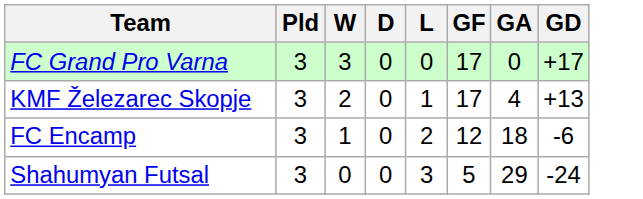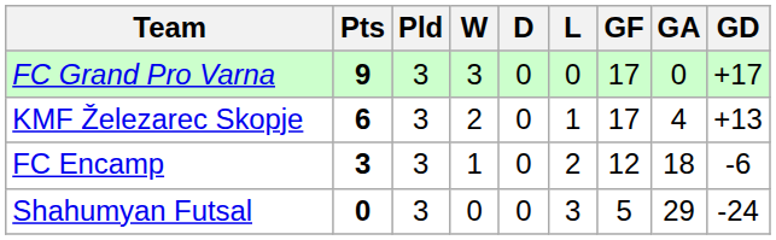+ column: Pts | 9 | 6 | 3 | 0
